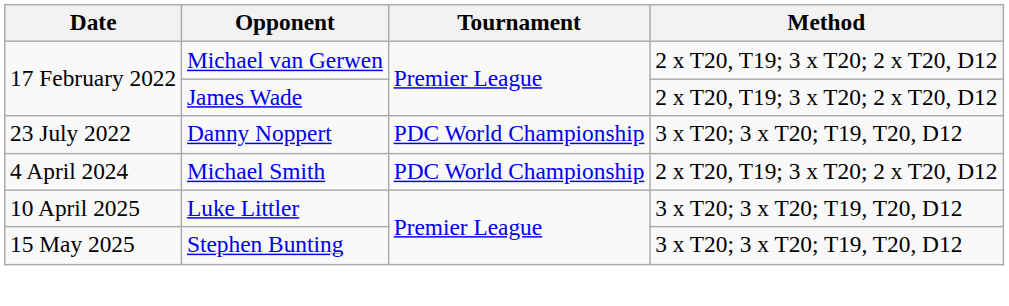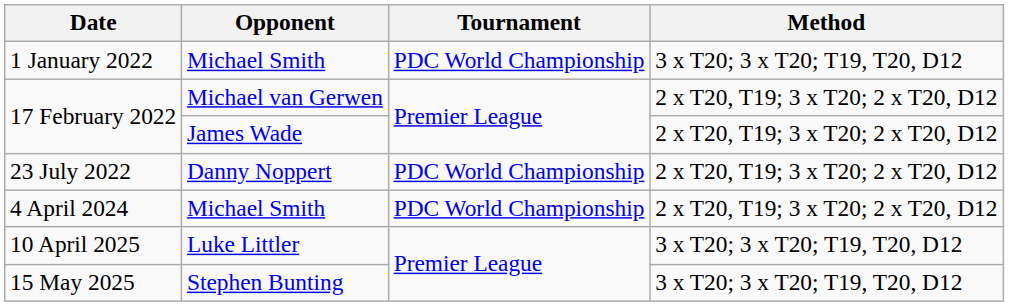+ row: 1 January 2022 | Michael Smith | PDC World Championship | 3 x T20; 3 x T20; T19, T20, D12
23 July 2022 | Method: 3 x T20; 3 x T20; T19, T20, D12 -> 2 x T20, T19; 3 x T20; 2 x T20, D12
